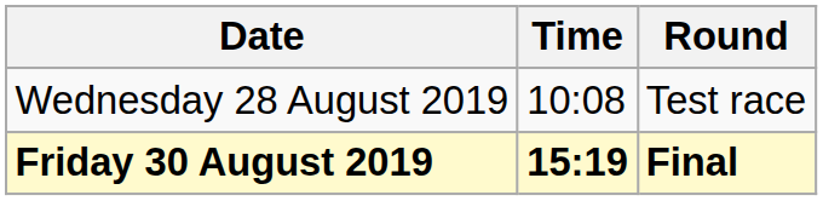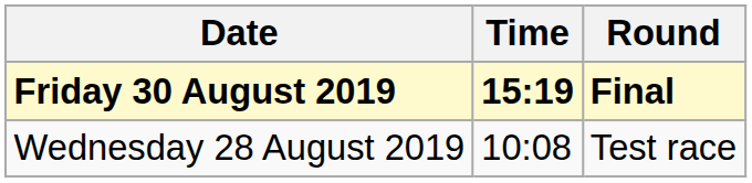rows swapped: Wednesday 28 August 2019 <-> Friday 30 August 2019
